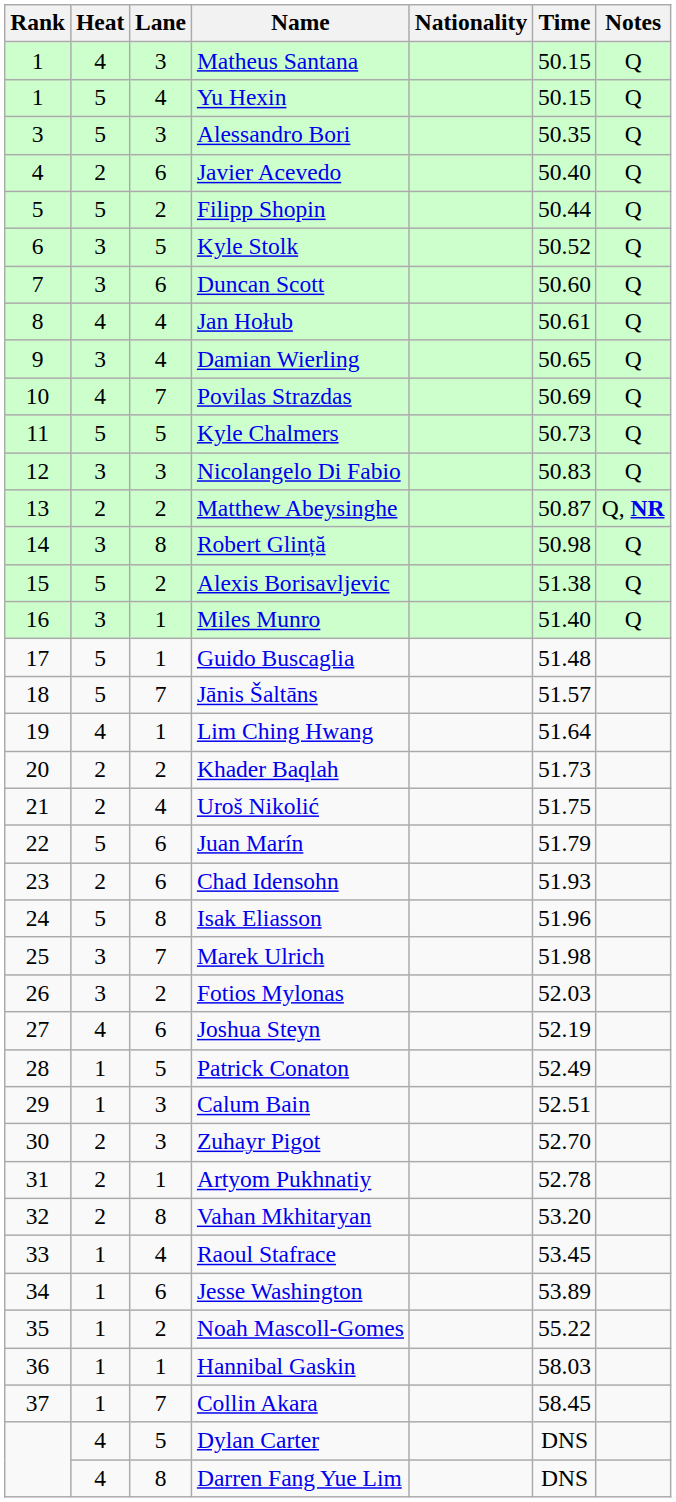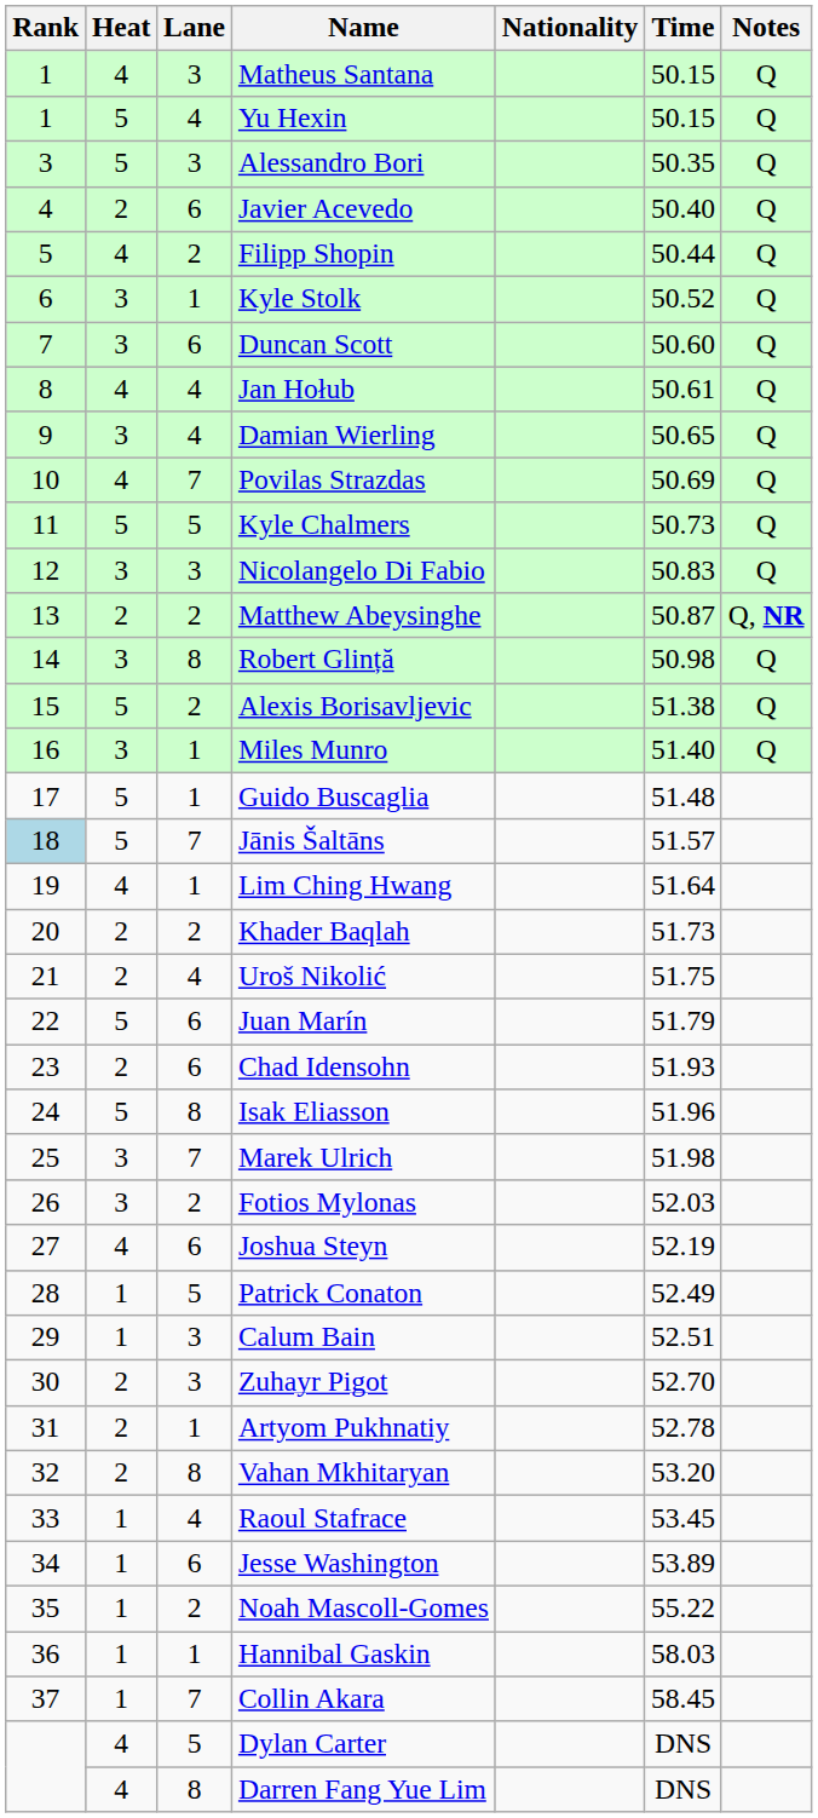Filipp Shopin | Heat: 5 -> 4
Kyle Stolk | Lane: 5 -> 1
Jānis Šaltāns | Rank: no background -> lightblue background
